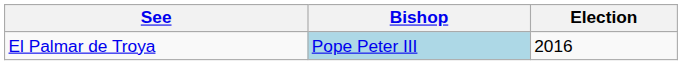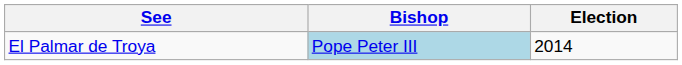El Palmar de Troya | Election: 2016 -> 2014
